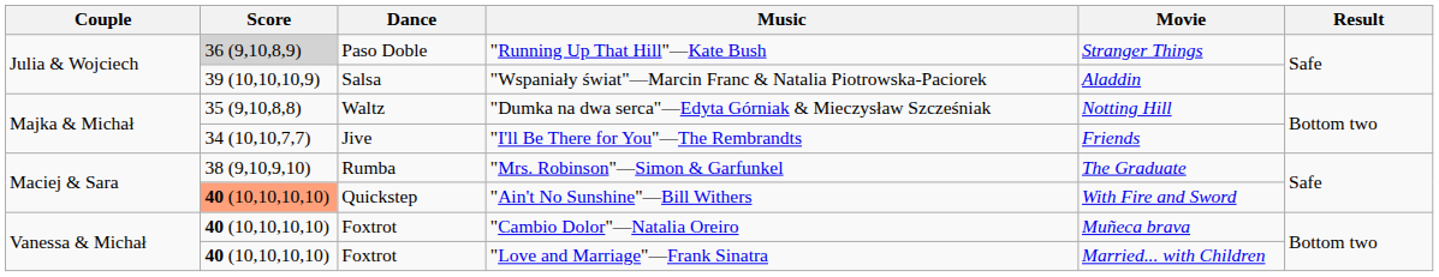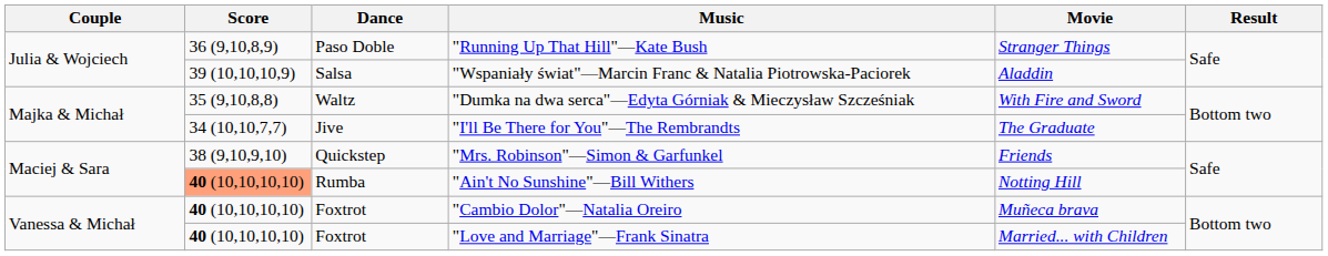"Running Up That Hill"—Kate Bush | Score: lightgrey background -> no background
"Dumka na dwa serca"—Edyta Górniak & Mieczysław Szcześniak | Movie: Notting Hill -> With Fire and Sword
"I'll Be There for You"—The Rembrandts | Movie: Friends -> The Graduate
"Mrs. Robinson"—Simon & Garfunkel | Dance: Rumba -> Quickstep
"Mrs. Robinson"—Simon & Garfunkel | Movie: The Graduate -> Friends
"Ain't No Sunshine"—Bill Withers | Dance: Quickstep -> Rumba
"Ain't No Sunshine"—Bill Withers | Movie: With Fire and Sword -> Notting Hill
